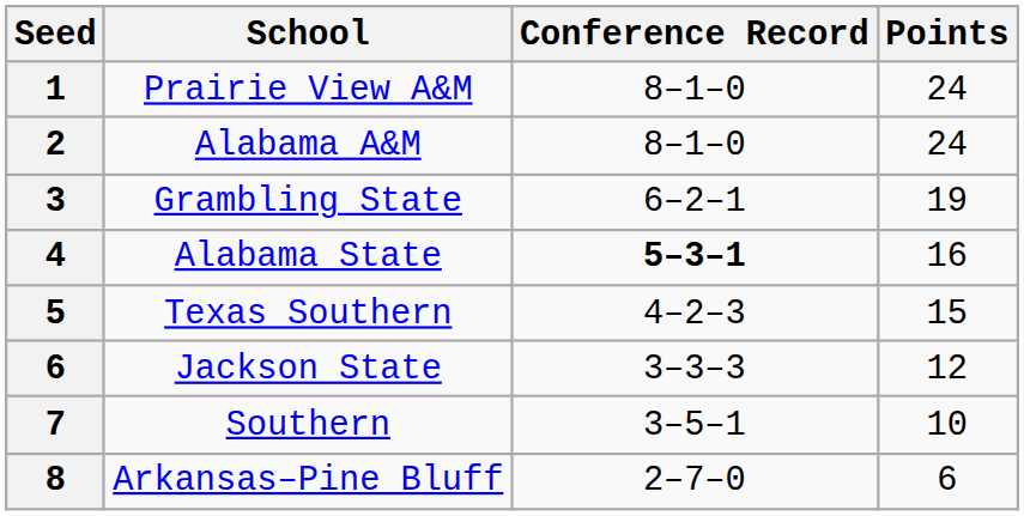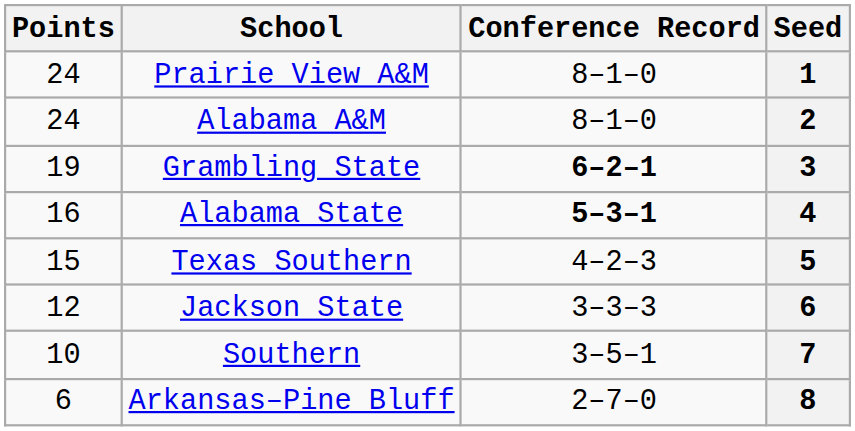columns swapped: Seed <-> Points
Grambling State | Conference Record: normal -> bold
